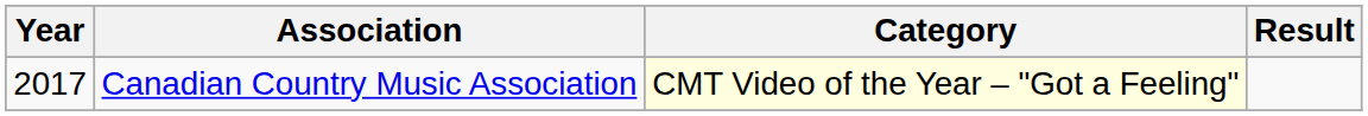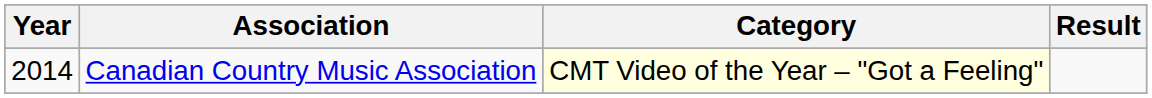Canadian Country Music Association | Year: 2017 -> 2014
